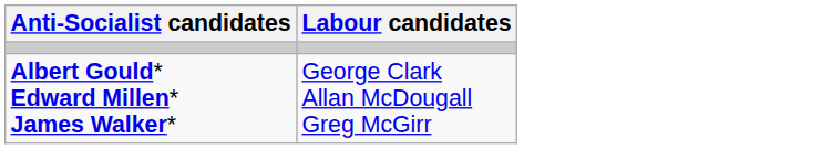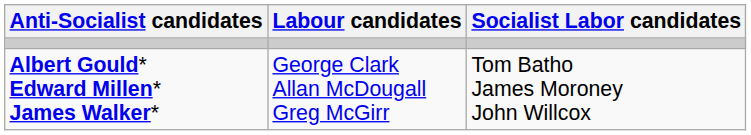+ column: Socialist Labor candidates | Tom Batho James Moroney John Willcox
